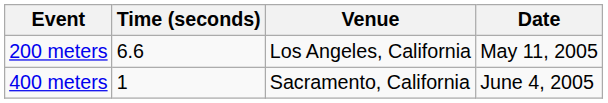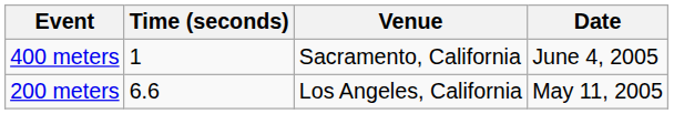rows swapped: 200 meters <-> 400 meters
